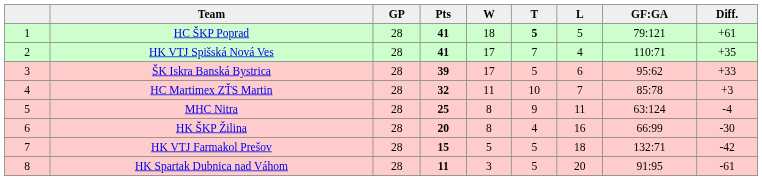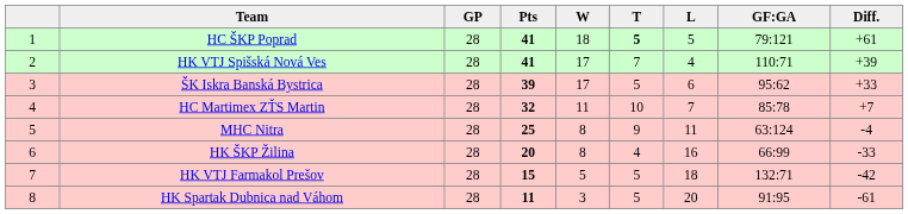HK VTJ Spišská Nová Ves | Diff.: +35 -> +39
HC Martimex ZŤS Martin | Diff.: +3 -> +7
HK ŠKP Žilina | Diff.: -30 -> -33
